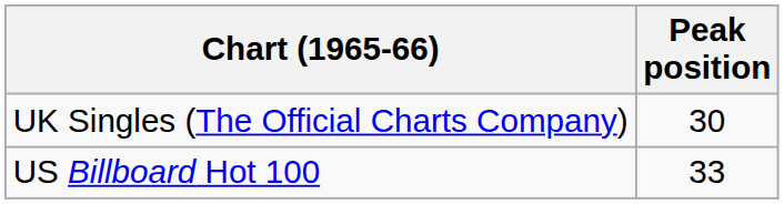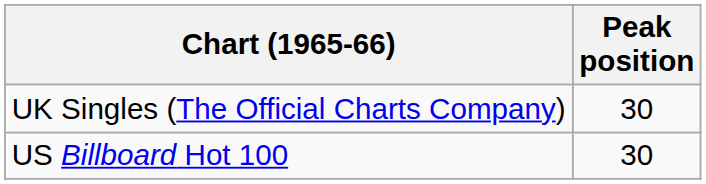US Billboard Hot 100 | Peak position: 33 -> 30
